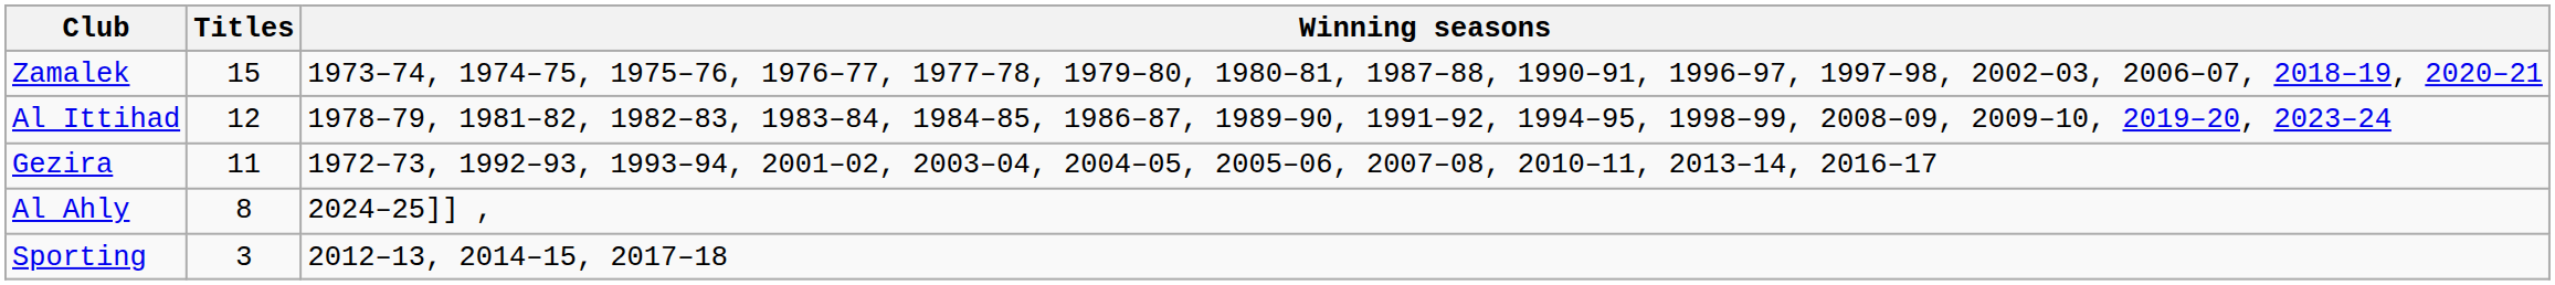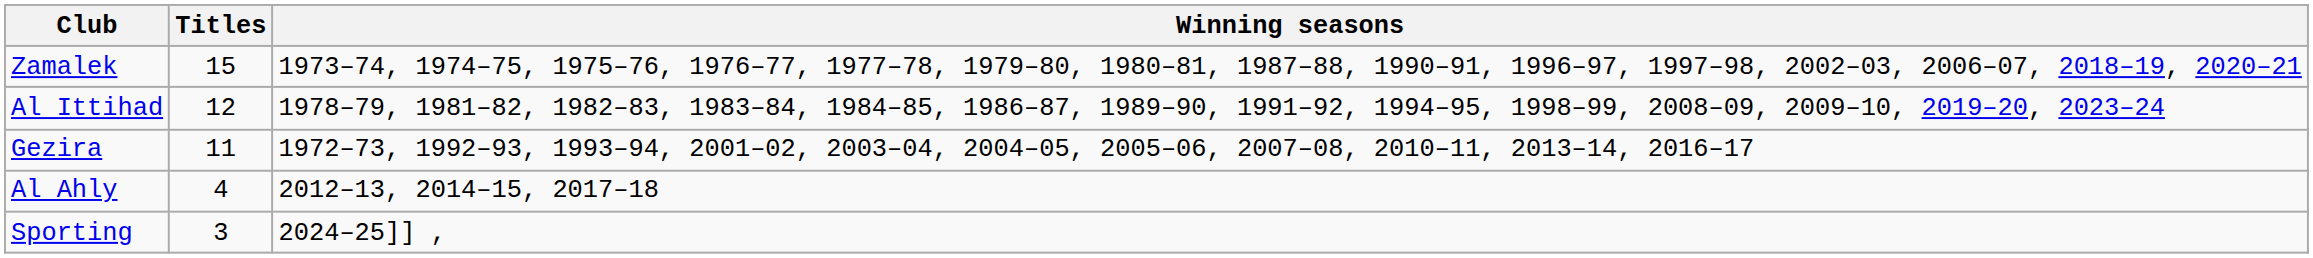Al Ahly | Titles: 8 -> 4
Al Ahly | Winning seasons: 2024–25]] , -> 2012–13, 2014–15, 2017–18
Sporting | Winning seasons: 2012–13, 2014–15, 2017–18 -> 2024–25]] ,
